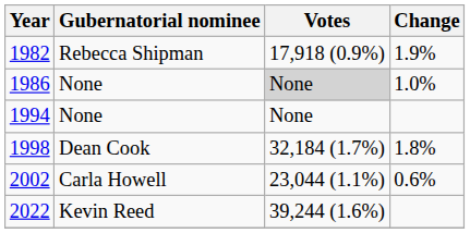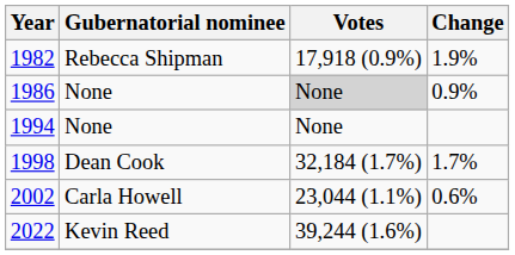1986 | Change: 1.0% -> 0.9%
1998 | Change: 1.8% -> 1.7%
